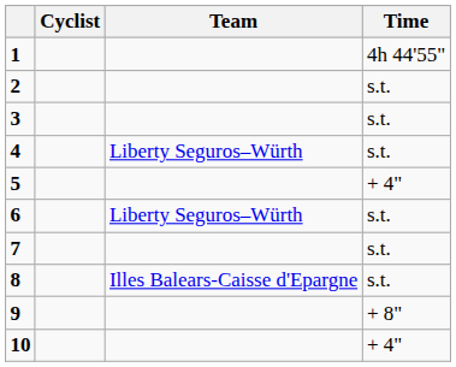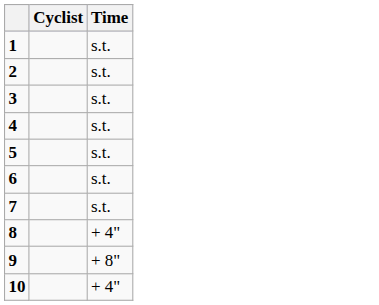- column: Team | Liberty Seguros–Würth | Liberty Seguros–Würth | Illes Balears-Caisse d'Epargne
1 | Time: 4h 44'55" -> s.t.
5 | Time: + 4" -> s.t.
8 | Time: s.t. -> + 4"
